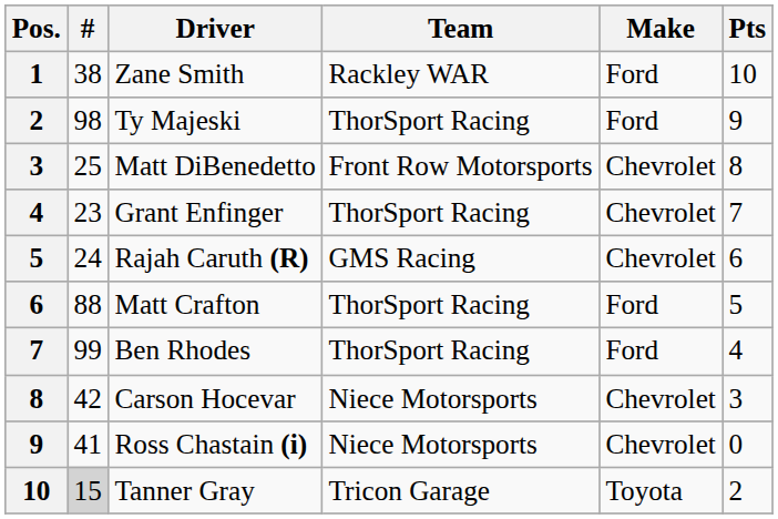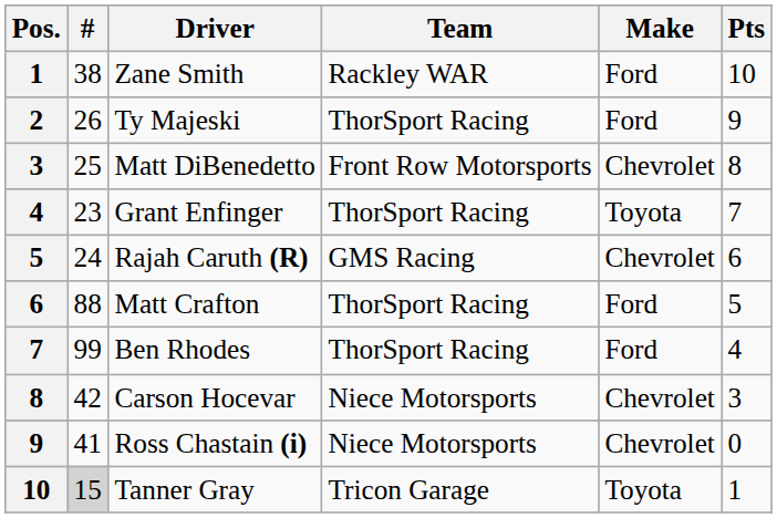Ty Majeski | #: 98 -> 26
Grant Enfinger | Make: Chevrolet -> Toyota
Tanner Gray | Pts: 2 -> 1
